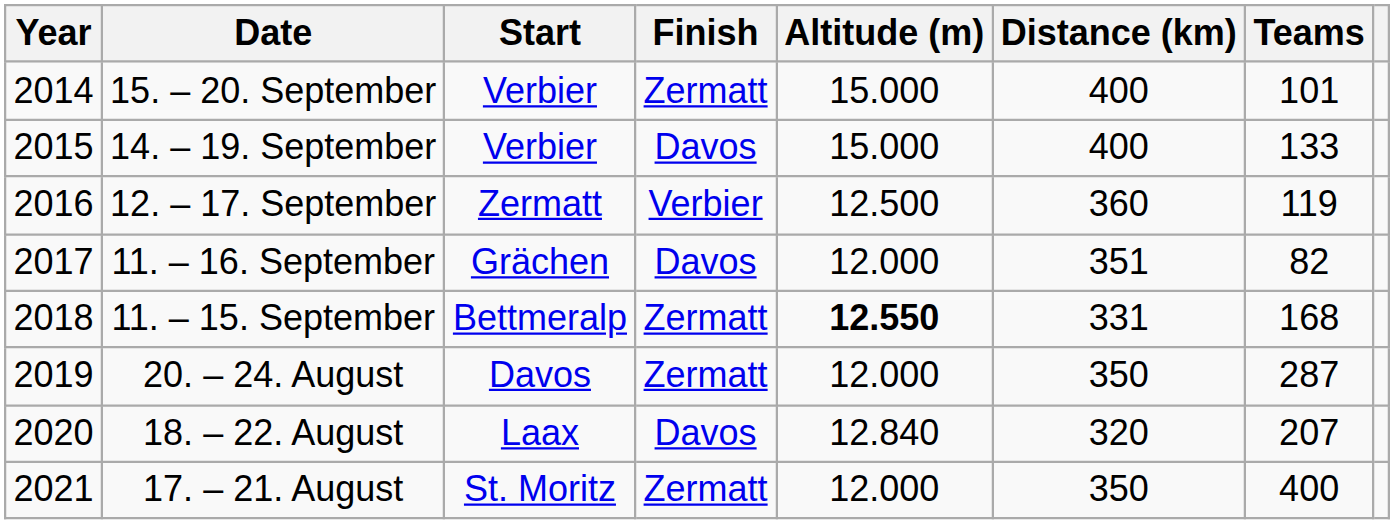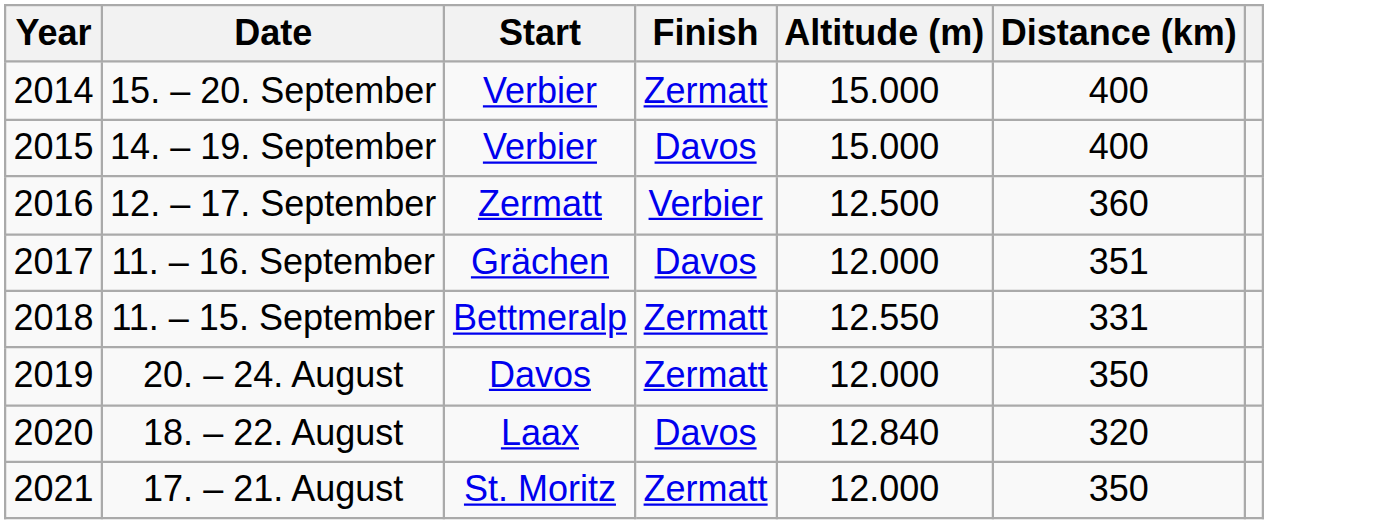- column: Teams | 101 | 133 | 119 | 82 | 168 | 287 | 207 | 400
11. – 15. September | Altitude (m): bold -> normal
